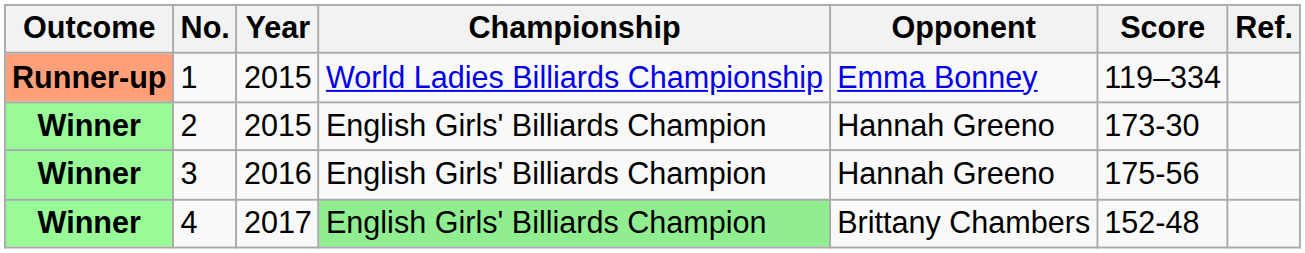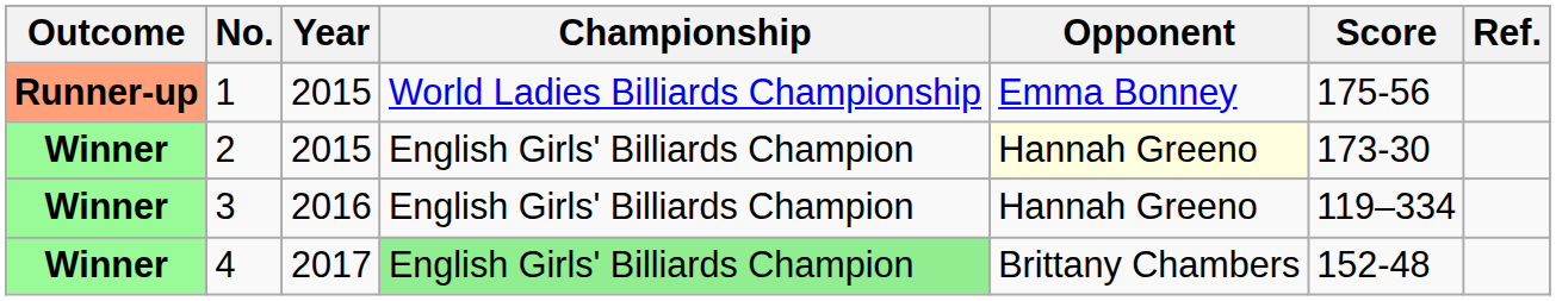1 | Score: 119–334 -> 175-56
2 | Opponent: no background -> lightyellow background
3 | Score: 175-56 -> 119–334
